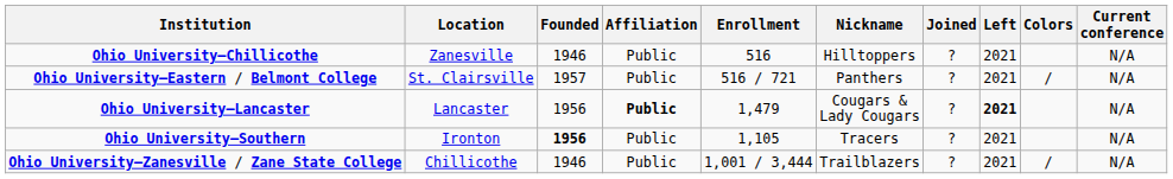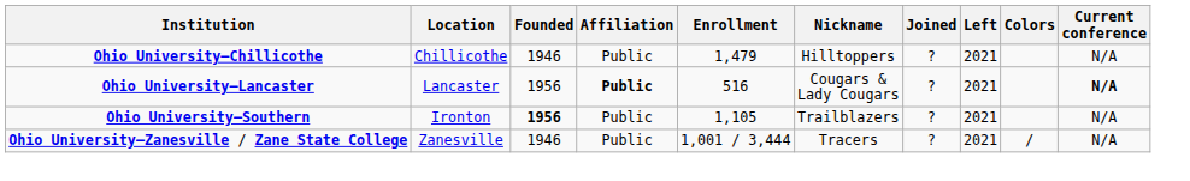Ohio University–Chillicothe | Location: Zanesville -> Chillicothe
Ohio University–Chillicothe | Enrollment: 516 -> 1,479
- row: Ohio University–Eastern / Belmont College | St. Clairsville | 1957 | Public | 516 / 721 | Panthers | ? | 2021 | / | N/A
Ohio University–Lancaster | Enrollment: 1,479 -> 516
Ohio University–Lancaster | Left: bold -> normal
Ohio University–Lancaster | Current conference: normal -> bold
Ohio University–Southern | Nickname: Tracers -> Trailblazers
Ohio University–Zanesville / Zane State College | Location: Chillicothe -> Zanesville
Ohio University–Zanesville / Zane State College | Nickname: Trailblazers -> Tracers
